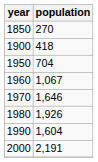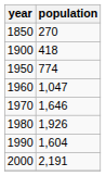1950 | population: 704 -> 774
1960 | population: 1,067 -> 1,047
